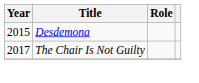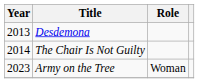Desdemona | Year: 2015 -> 2013
The Chair Is Not Guilty | Year: 2017 -> 2014
+ row: 2023 | Army on the Tree | Woman
